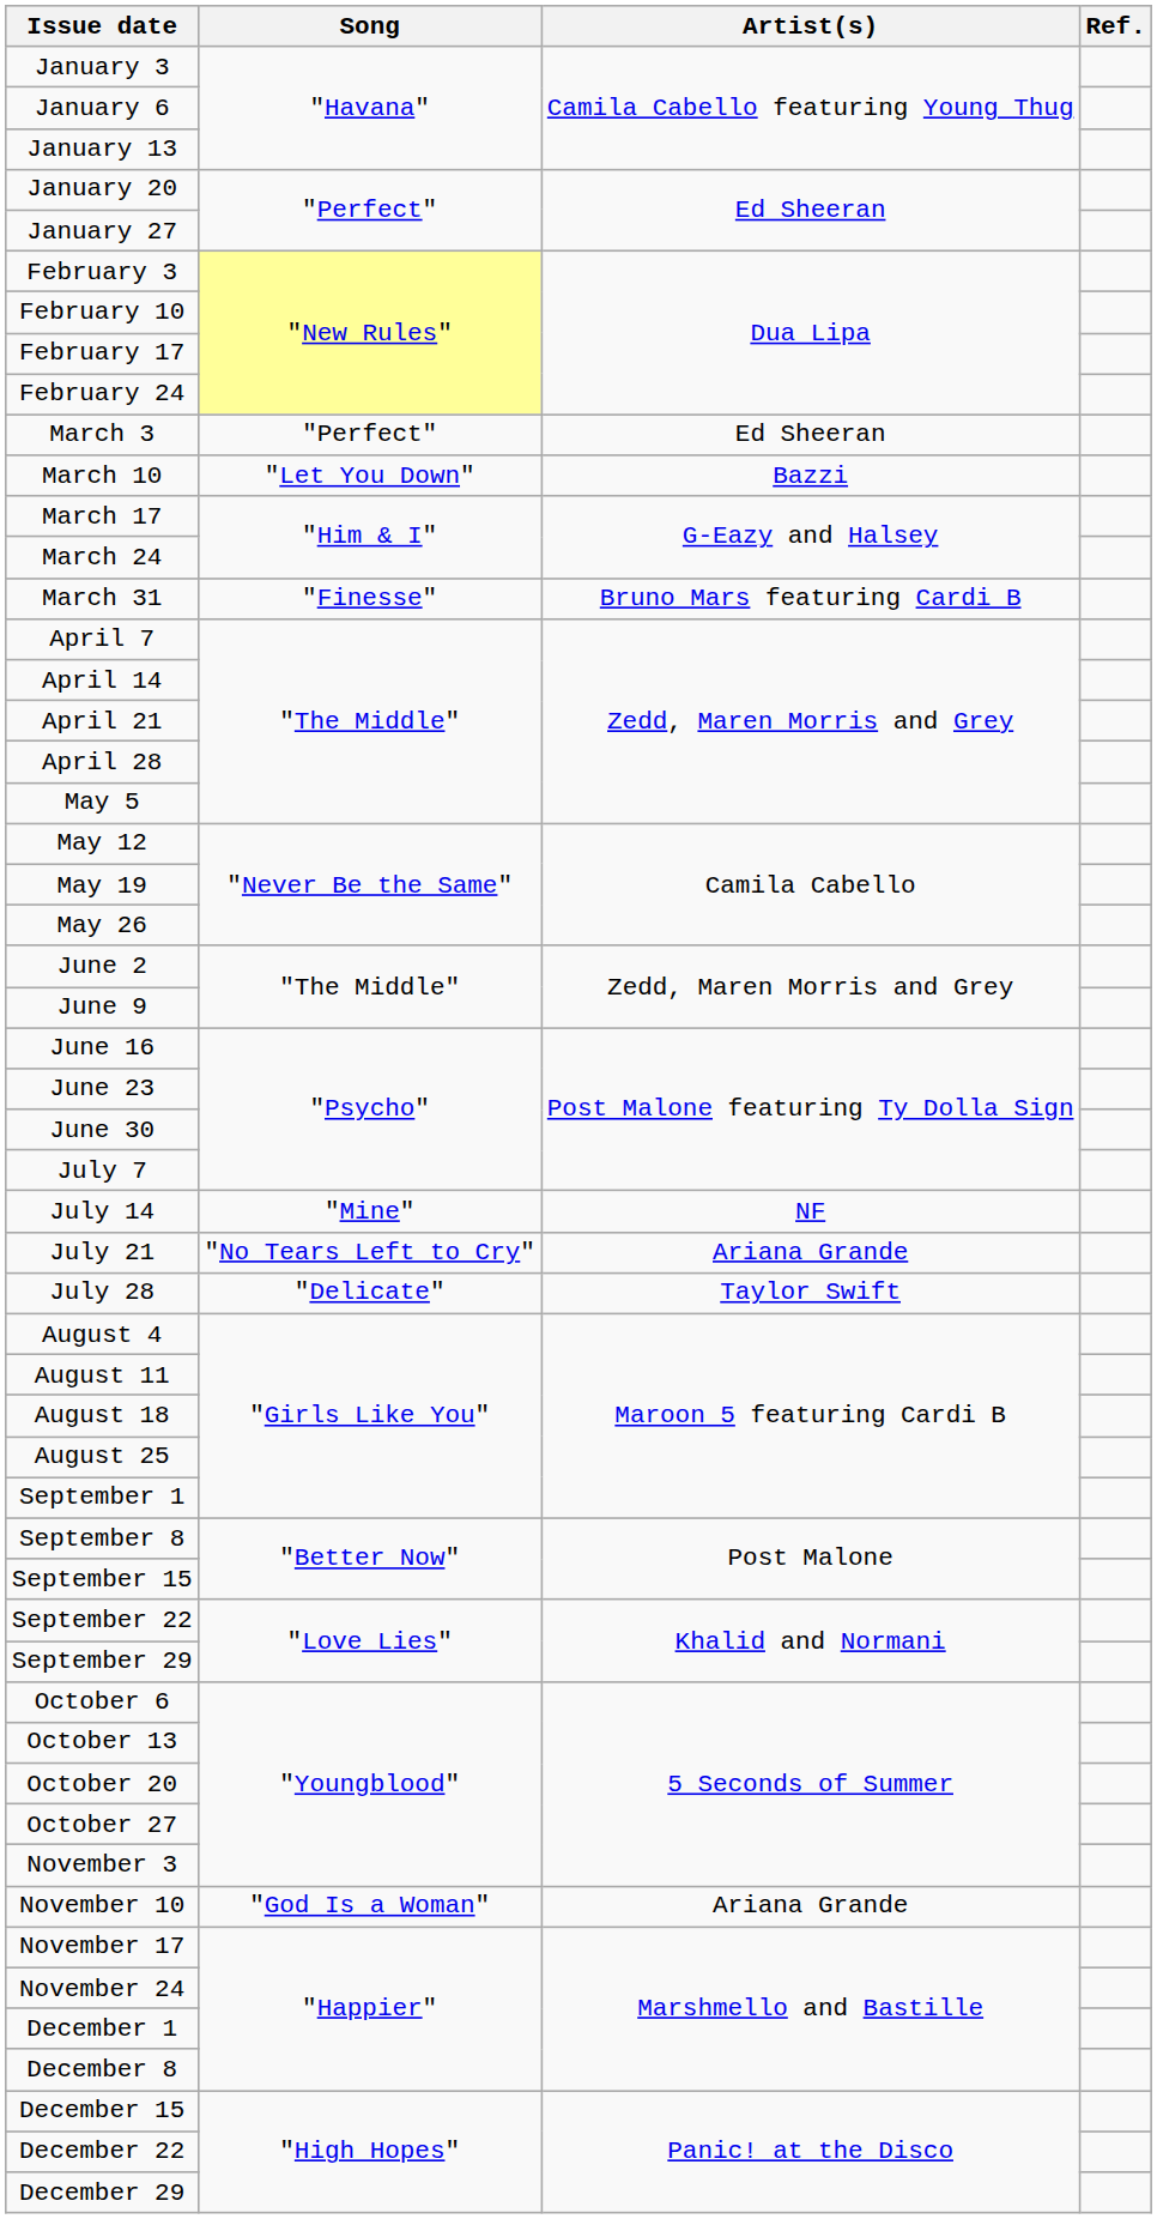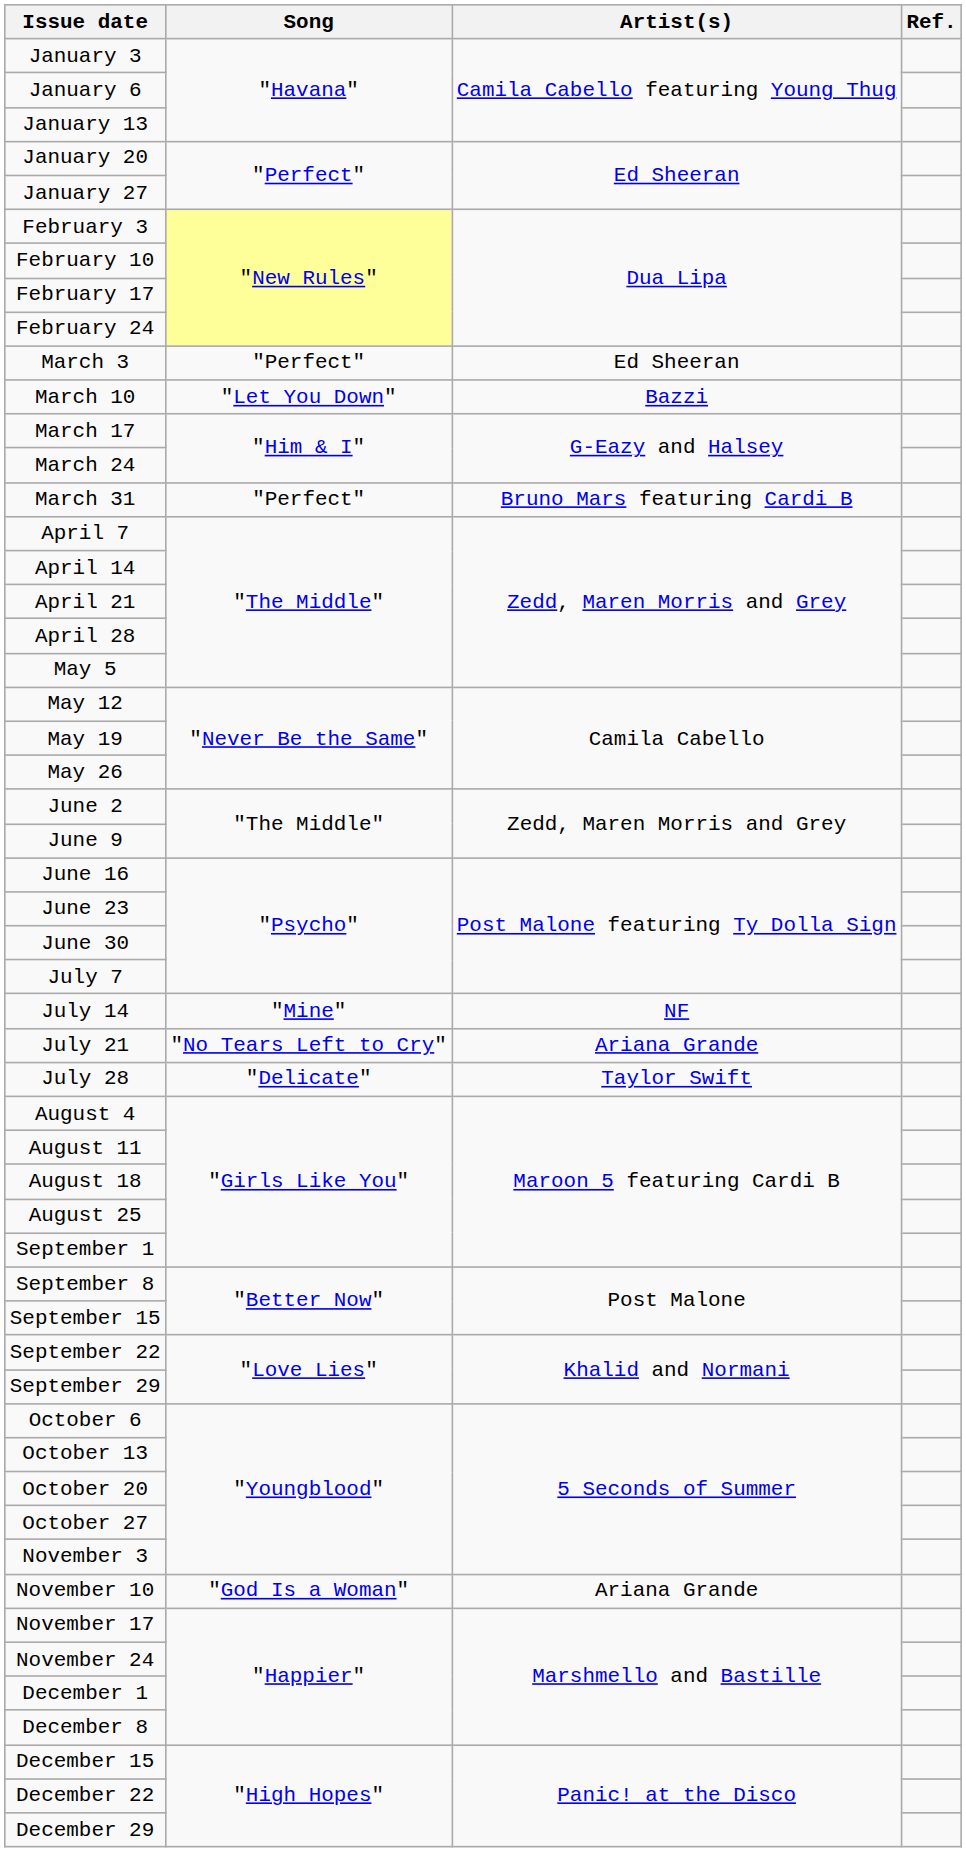March 31 | Song: "Finesse" -> "Perfect"
